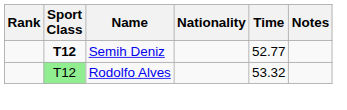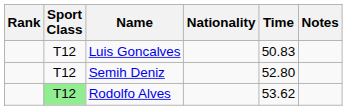+ row: T12 | Luis Goncalves | 50.83
Semih Deniz | Sport Class: bold -> normal
Semih Deniz | Time: 52.77 -> 52.80
Rodolfo Alves | Time: 53.32 -> 53.62
